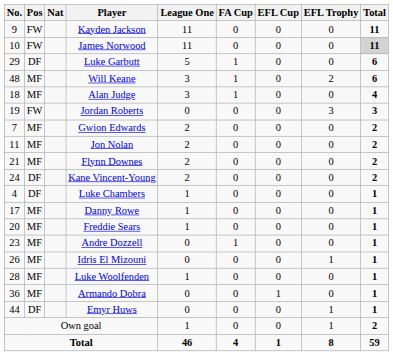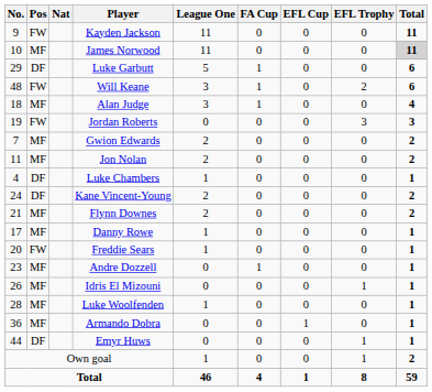James Norwood | Pos: FW -> MF
Will Keane | Pos: MF -> FW
rows swapped: Flynn Downes <-> Luke Chambers
Freddie Sears | Pos: MF -> FW
